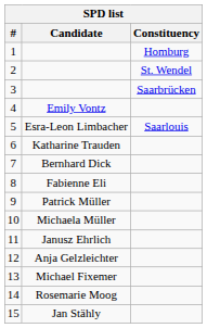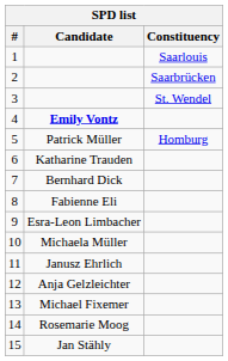1 | Constituency: Homburg -> Saarlouis
2 | Constituency: St. Wendel -> Saarbrücken
3 | Constituency: Saarbrücken -> St. Wendel
4 | Candidate: normal -> bold
5 | Candidate: Esra-Leon Limbacher -> Patrick Müller
5 | Constituency: Saarlouis -> Homburg
9 | Candidate: Patrick Müller -> Esra-Leon Limbacher
